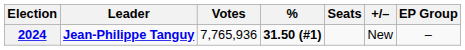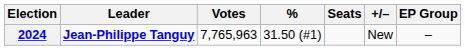2024 | Votes: 7,765,936 -> 7,765,963
2024 | %: bold -> normal
